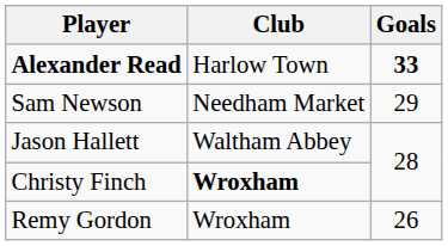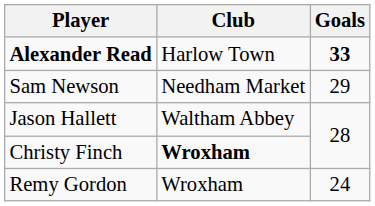Remy Gordon | Goals: 26 -> 24
